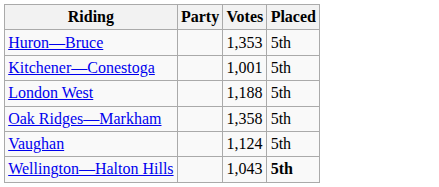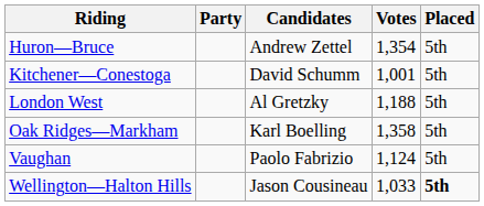+ column: Candidates | Andrew Zettel | David Schumm | Al Gretzky | Karl Boelling | Paolo Fabrizio | Jason Cousineau
Huron—Bruce | Votes: 1,353 -> 1,354
Wellington—Halton Hills | Votes: 1,043 -> 1,033
